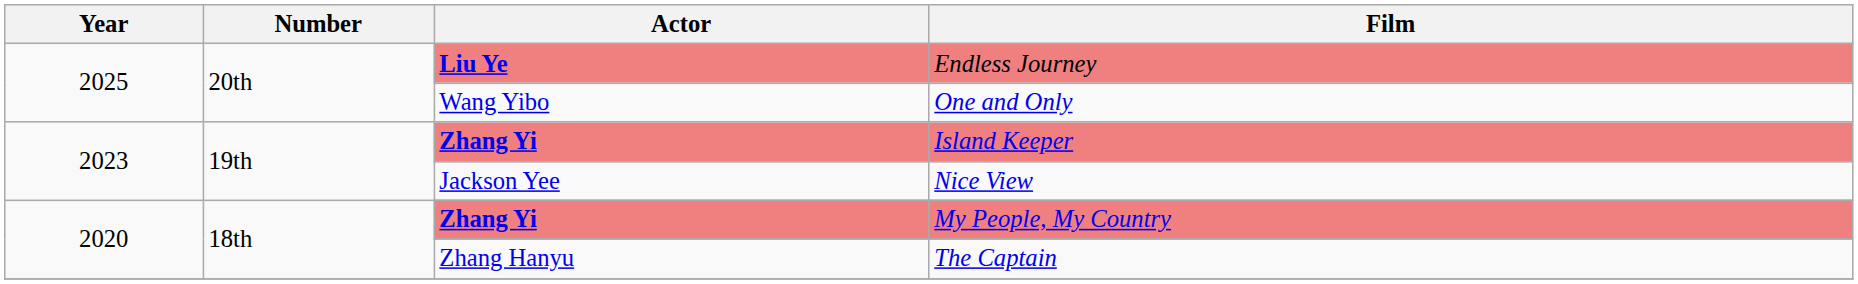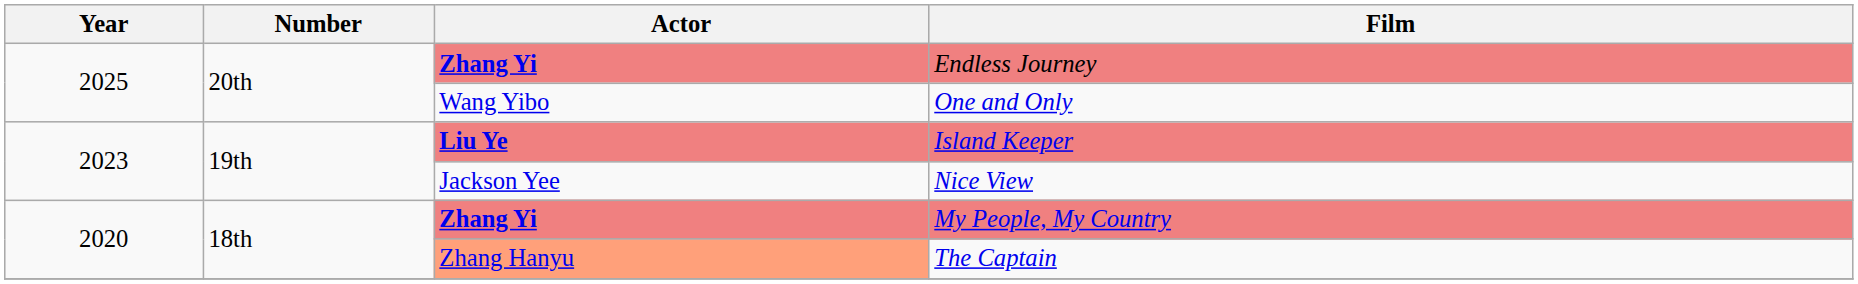Endless Journey | Actor: Liu Ye -> Zhang Yi
Island Keeper | Actor: Zhang Yi -> Liu Ye
The Captain | Actor: no background -> lightsalmon background
